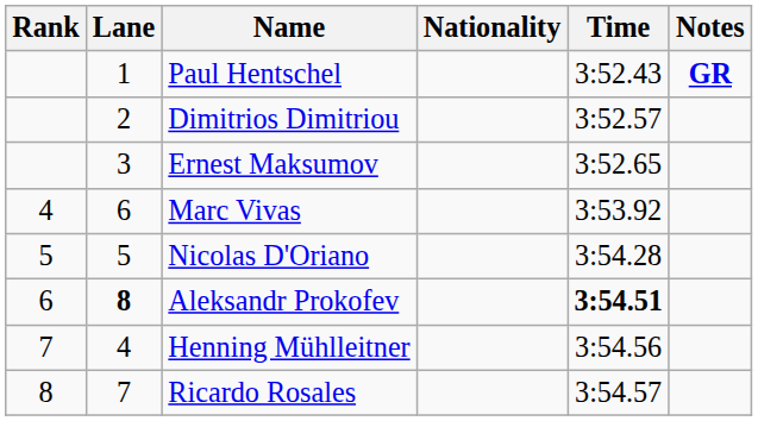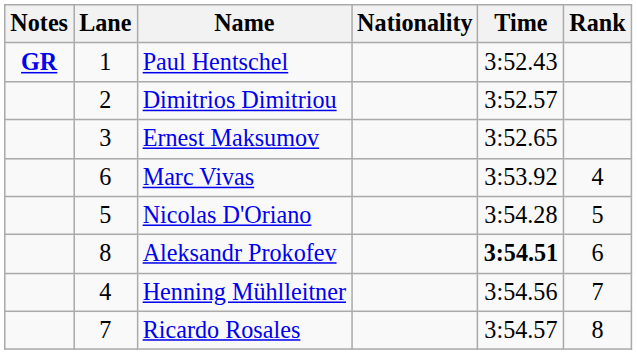columns swapped: Rank <-> Notes
Aleksandr Prokofev | Lane: bold -> normal
